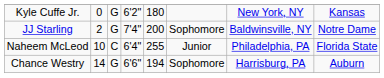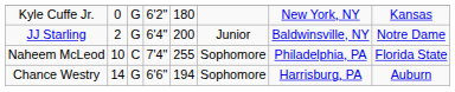JJ Starling | column 4: 7'4" -> 6'4"
JJ Starling | column 6: Sophomore -> Junior
Naheem McLeod | column 4: 6'4" -> 7'4"
Naheem McLeod | column 6: Junior -> Sophomore
